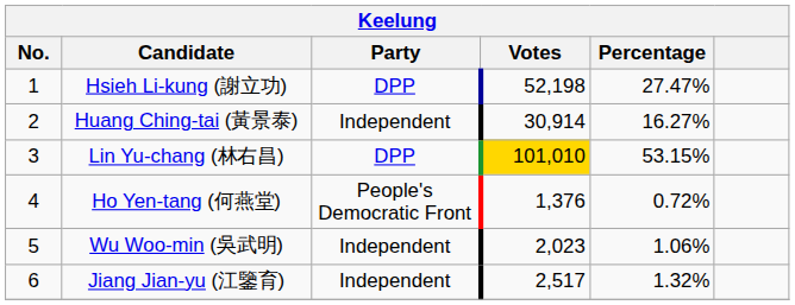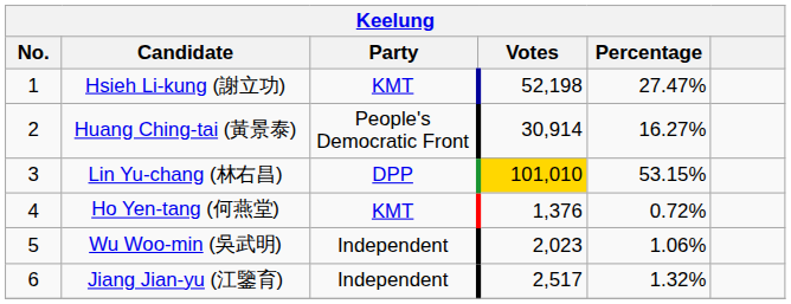Hsieh Li-kung (謝立功) | Party: DPP -> KMT
Huang Ching-tai (黃景泰) | Party: Independent -> People's Democratic Front
Ho Yen-tang (何燕堂) | Party: People's Democratic Front -> KMT
